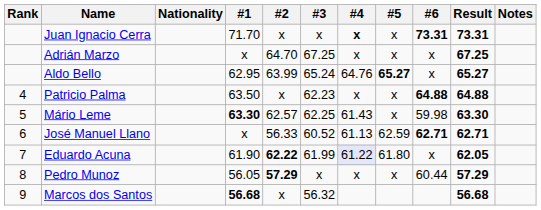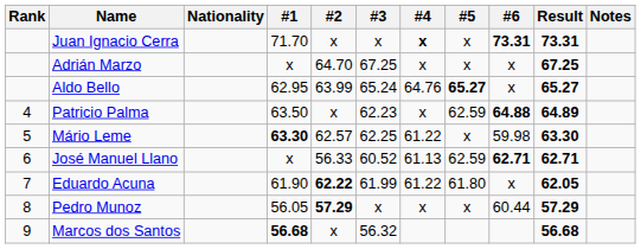Patricio Palma | #5: x -> 62.59
Patricio Palma | Result: 64.88 -> 64.89
Mário Leme | #4: 61.43 -> 61.22
Eduardo Acuna | #4: lavender background -> no background
